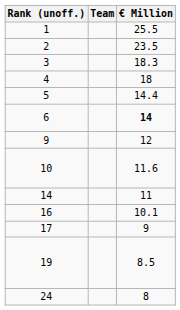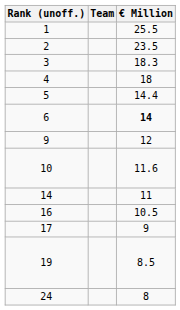16 | € Million: 10.1 -> 10.5
